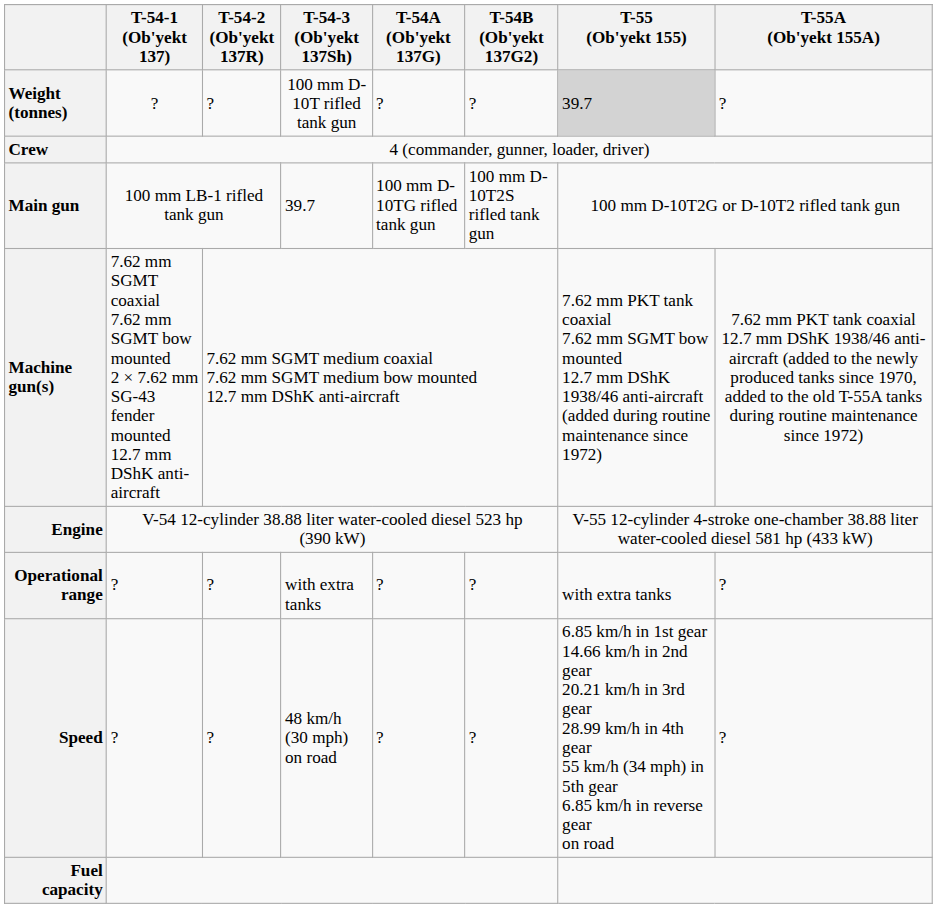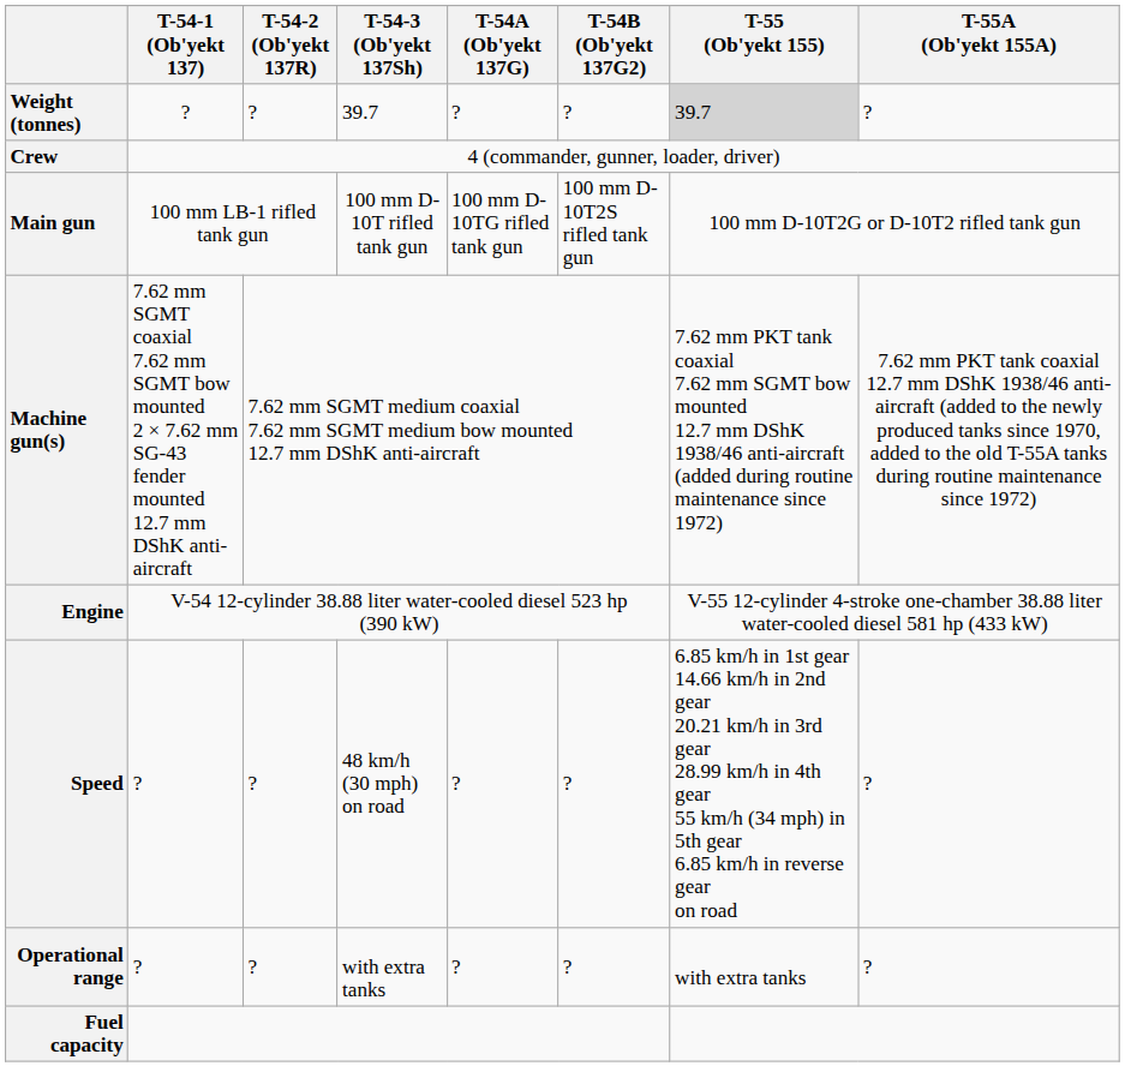Weight (tonnes) | T-54-3 (Ob'yekt 137Sh): 100 mm D-10T rifled tank gun -> 39.7
Main gun | T-54-3 (Ob'yekt 137Sh): 39.7 -> 100 mm D-10T rifled tank gun
rows swapped: Speed <-> Operational range
